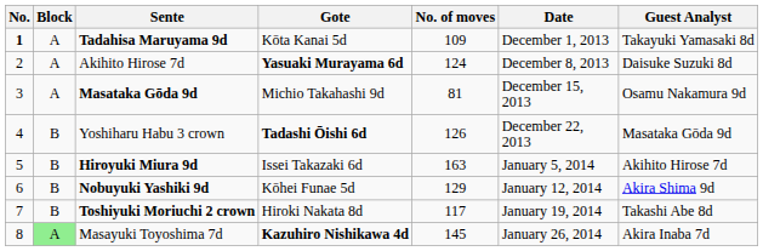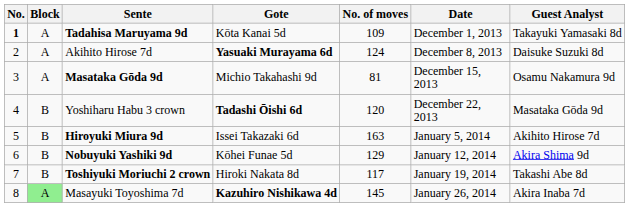Yoshiharu Habu 3 crown | No. of moves: 126 -> 120
